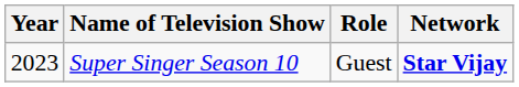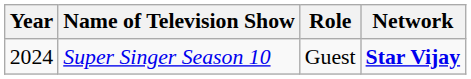Super Singer Season 10 | Year: 2023 -> 2024
